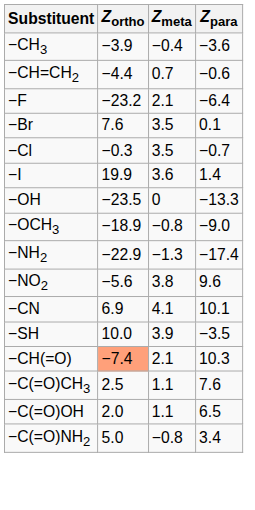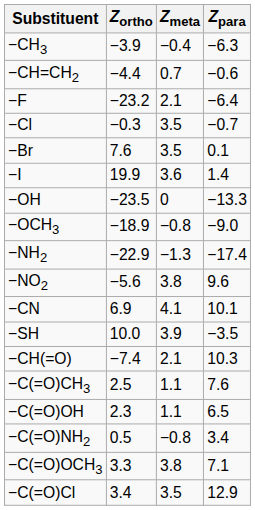−CH3 | Zpara: −3.6 -> −6.3
rows swapped: −Cl <-> −Br
−CH(=O) | Zortho: lightsalmon background -> no background
−C(=O)OH | Zortho: 2.0 -> 2.3
−C(=O)NH2 | Zortho: 5.0 -> 0.5
+ row: −C(=O)OCH3 | 3.3 | 3.8 | 7.1
+ row: −C(=O)Cl | 3.4 | 3.5 | 12.9
